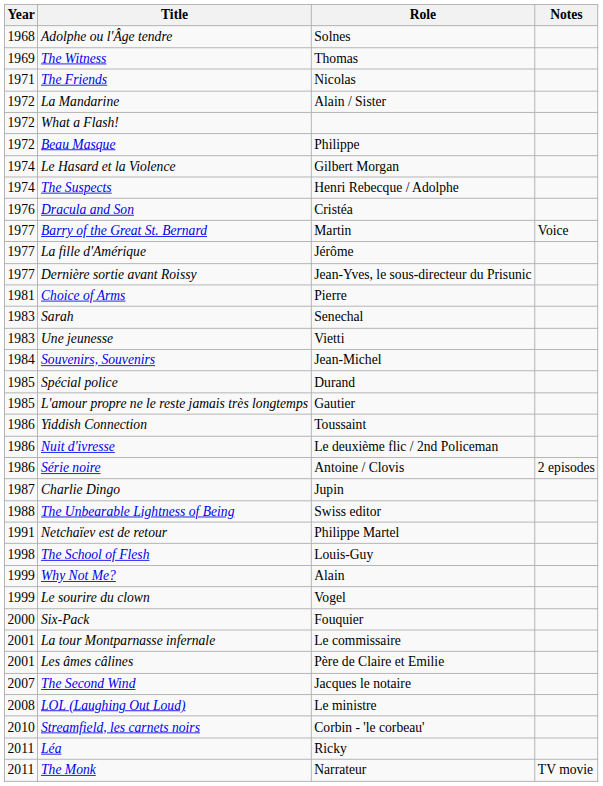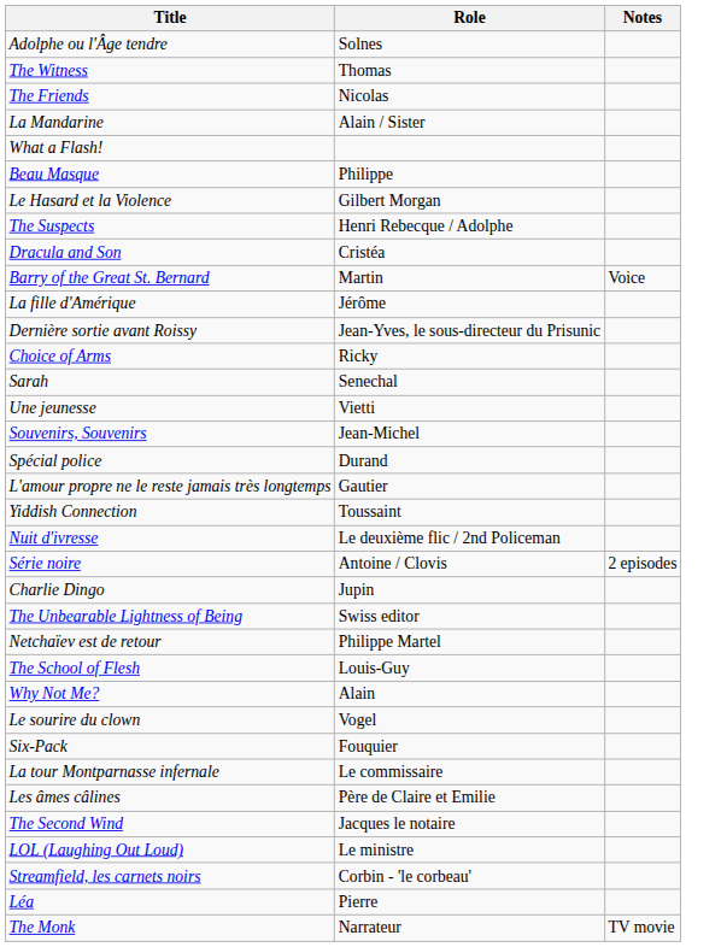- column: Year | 1968 | 1969 | 1971 | 1972 | 1972 | 1972 | 1974 | 1974 | 1976 | 1977 | 1977 | 1977 | 1981 | 1983 | 1983 | 1984 | 1985 | 1985 | 1986 | 1986 | 1986 | 1987 | 1988 | 1991 | 1998 | 1999 | 1999 | 2000 | 2001 | 2001 | 2007 | 2008 | 2010 | 2011 | 2011
Choice of Arms | Role: Pierre -> Ricky
Léa | Role: Ricky -> Pierre
